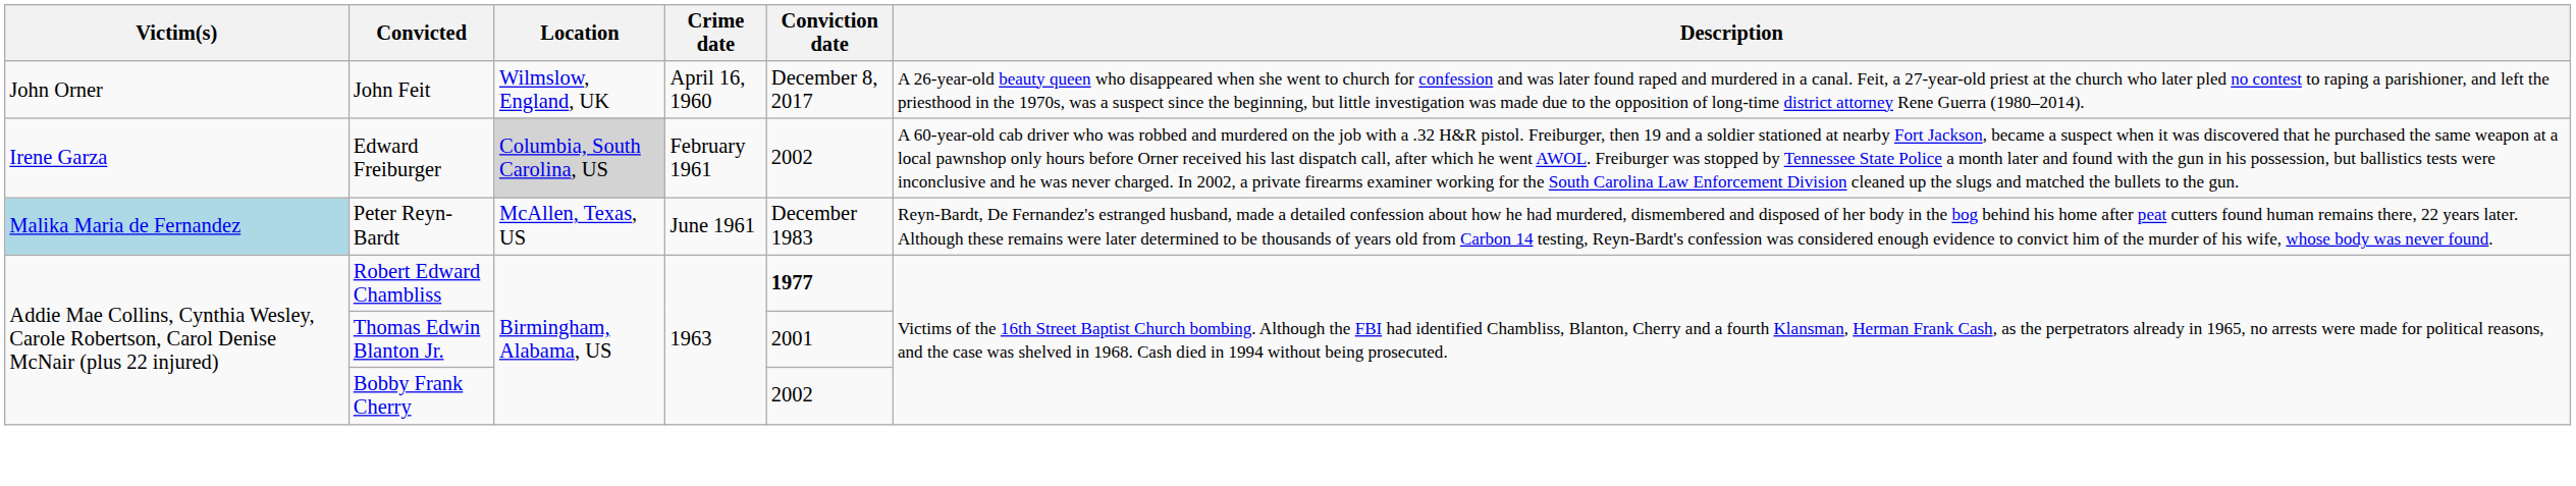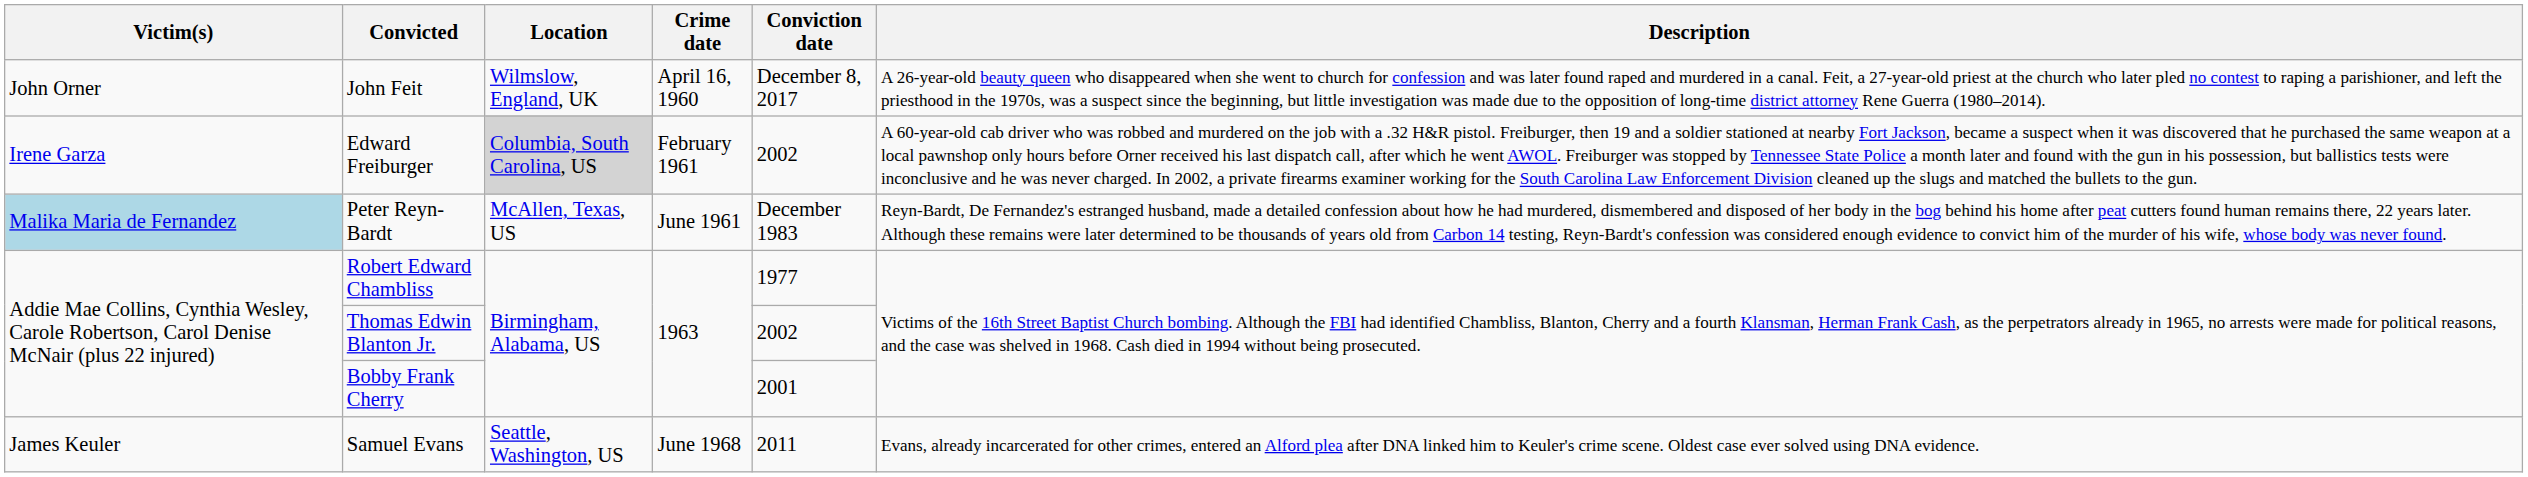Robert Edward Chambliss | Conviction date: bold -> normal
Thomas Edwin Blanton Jr. | Conviction date: 2001 -> 2002
Bobby Frank Cherry | Conviction date: 2002 -> 2001
+ row: James Keuler | Samuel Evans | Seattle, Washington, US | June 1968 | 2011 | Evans, already incarcerated for other crimes, entered an Alford plea after DNA linked him to Keuler's crime scene. Oldest case ever solved using DNA evidence.
